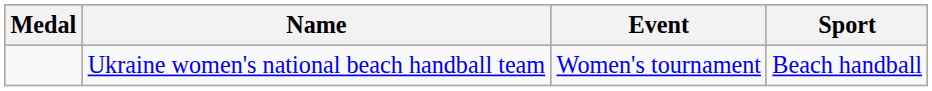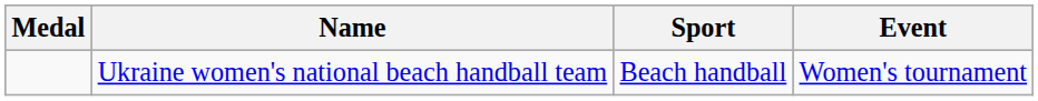columns swapped: Sport <-> Event
